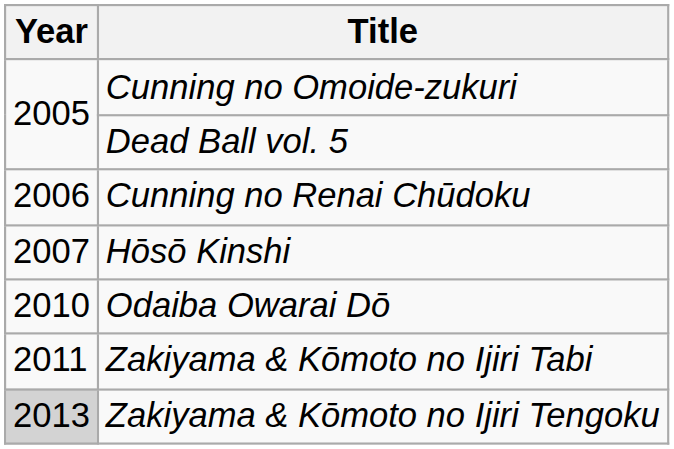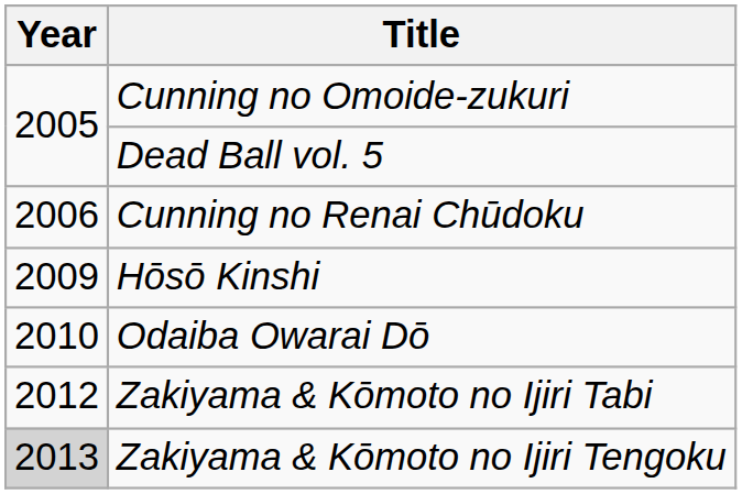Hōsō Kinshi | Year: 2007 -> 2009
Zakiyama & Kōmoto no Ijiri Tabi | Year: 2011 -> 2012
